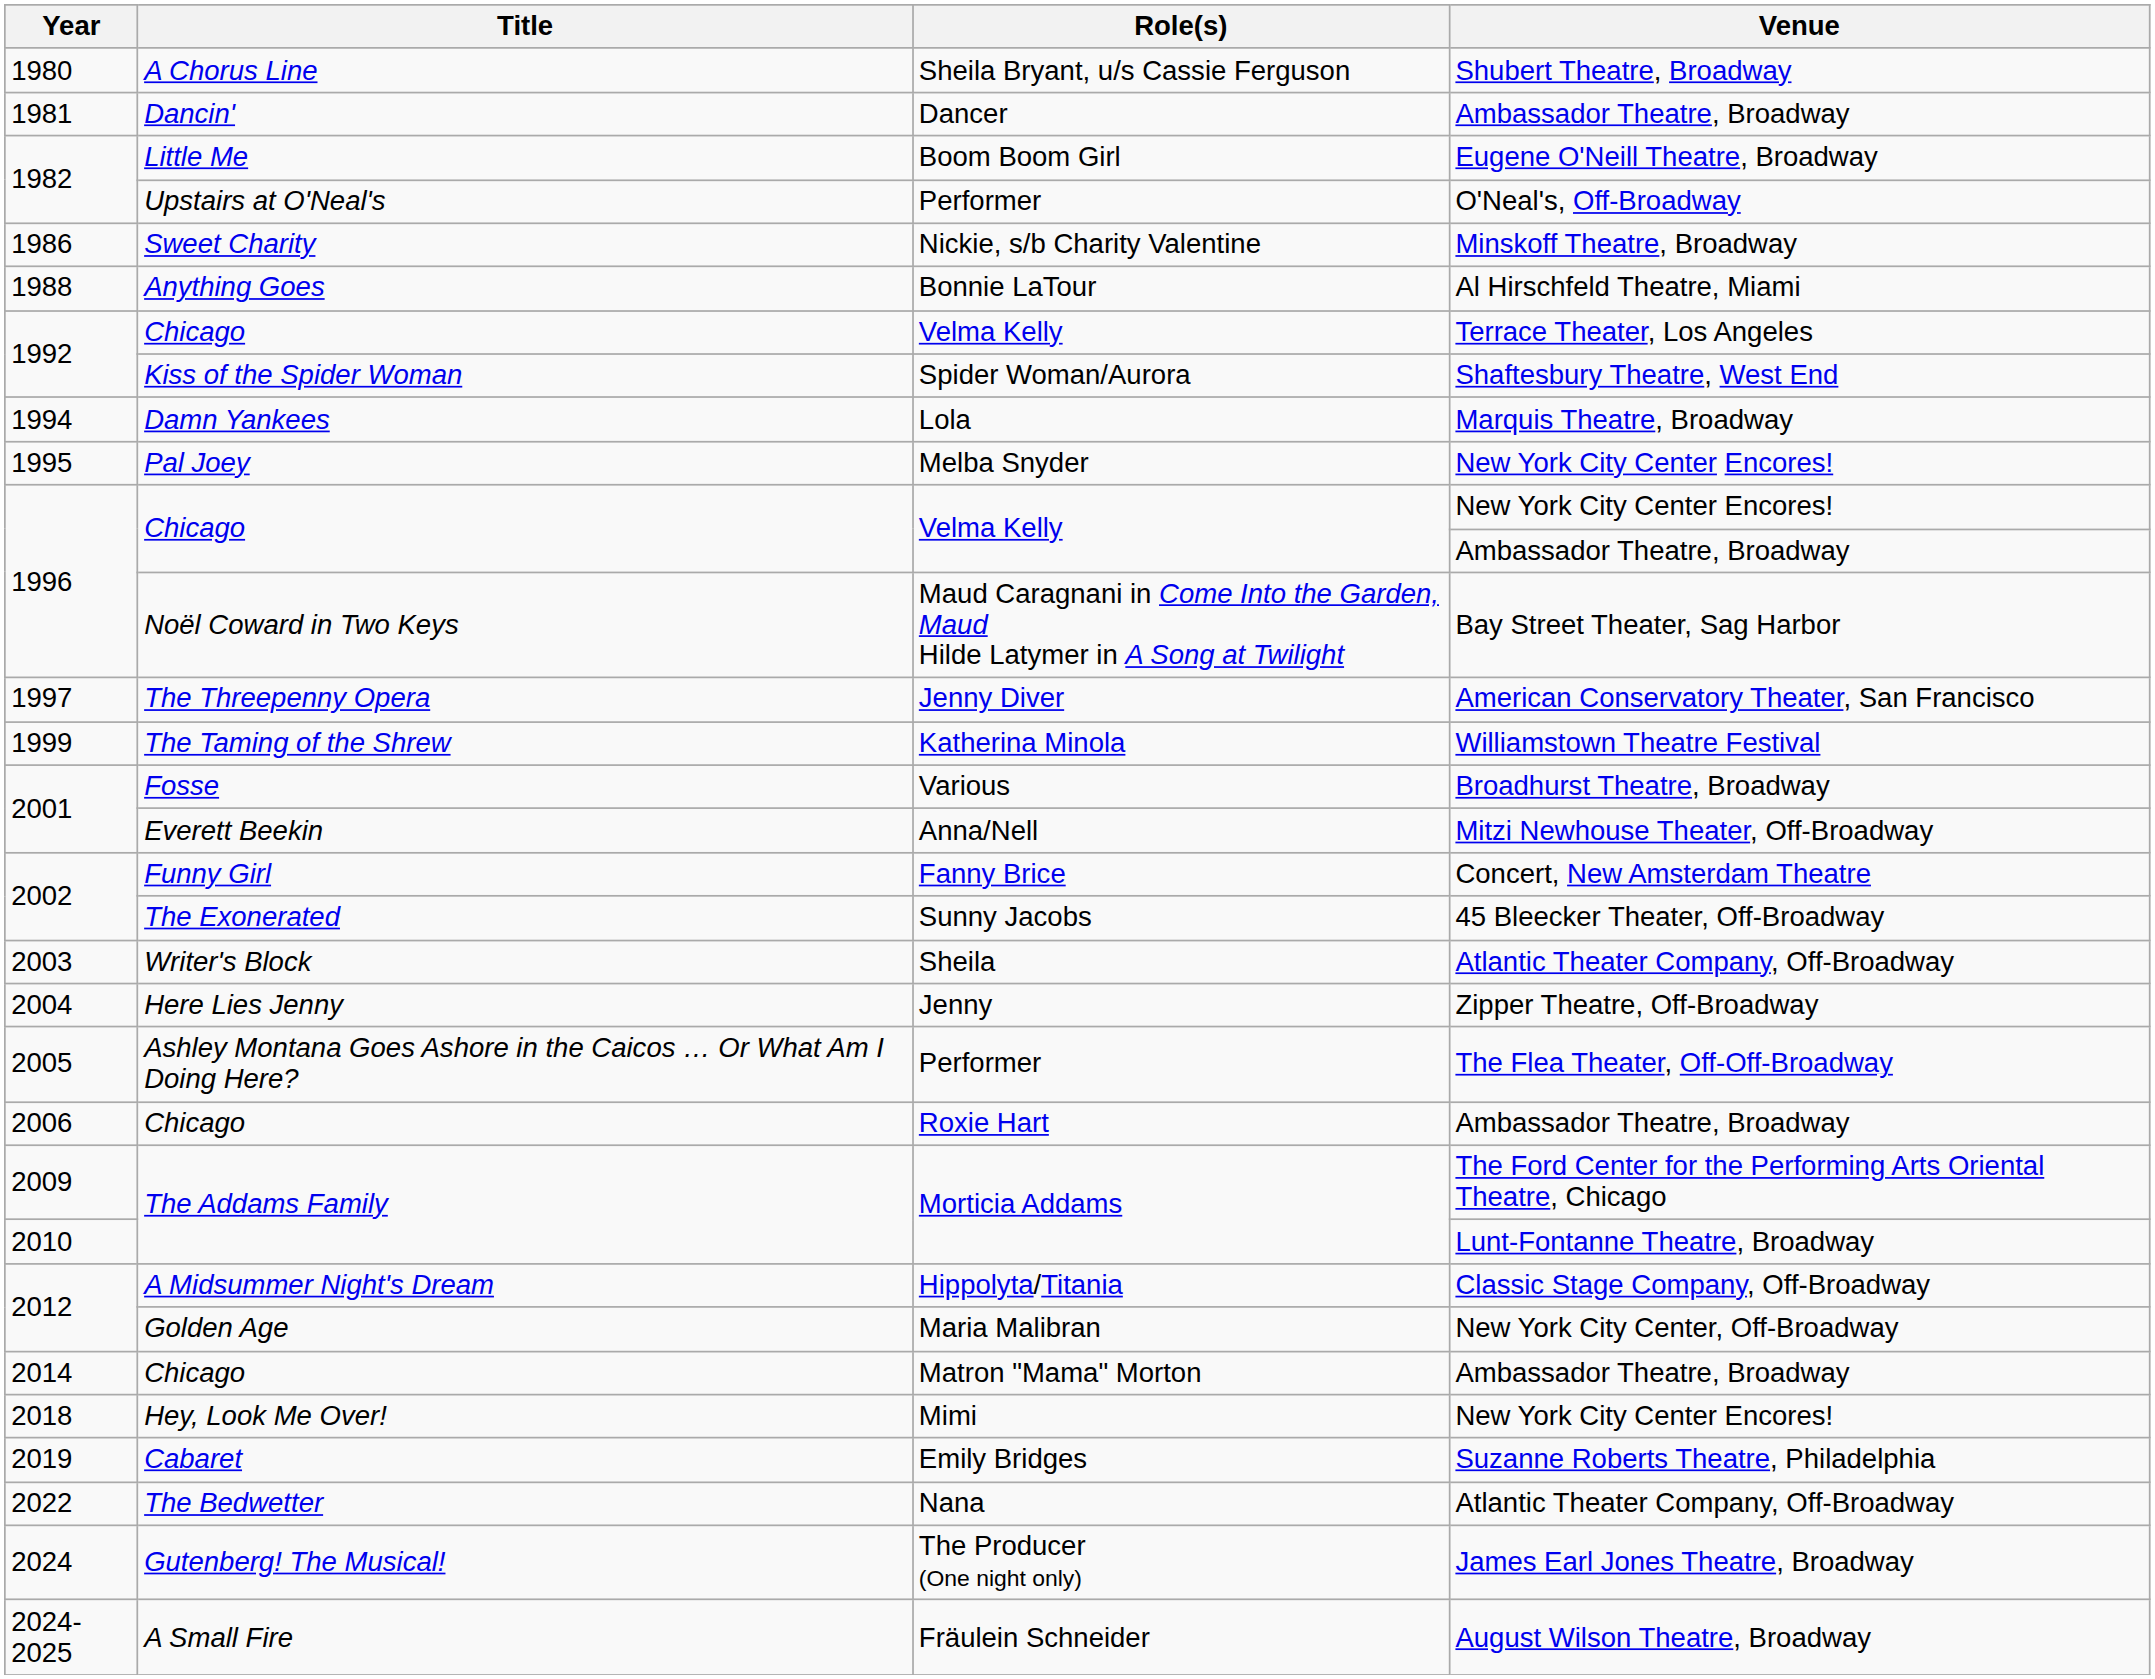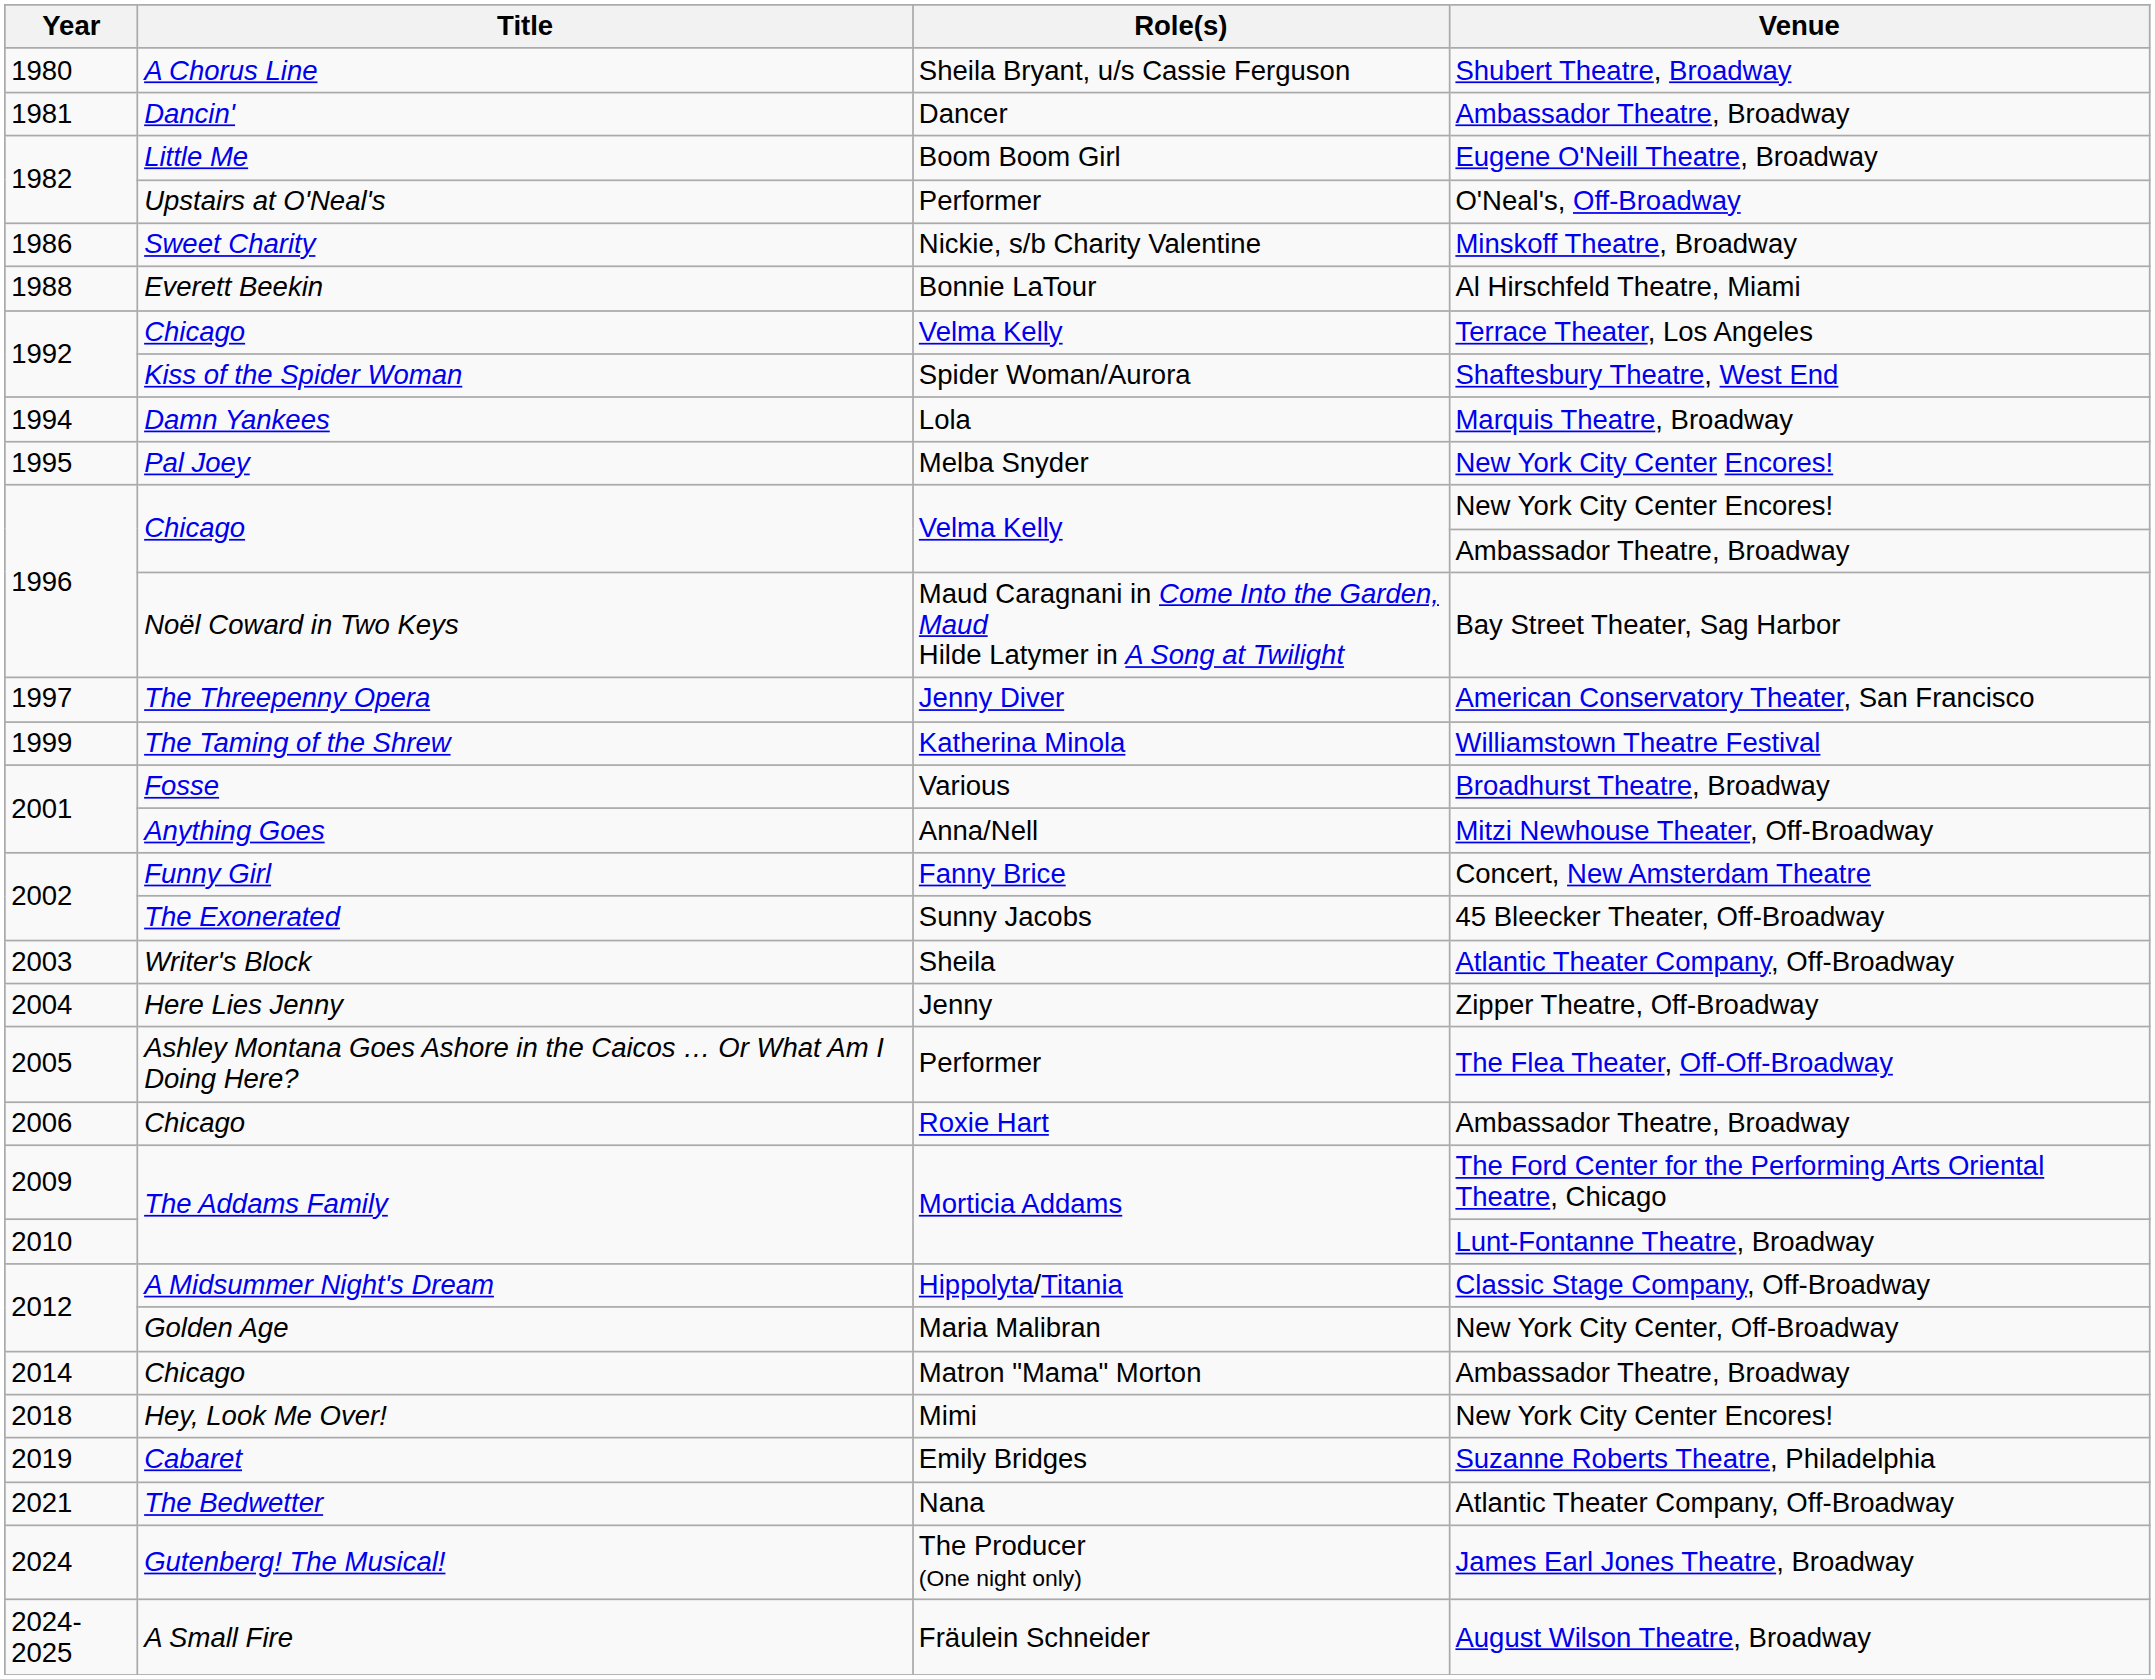Bonnie LaTour | Title: Anything Goes -> Everett Beekin
Anna/Nell | Title: Everett Beekin -> Anything Goes
Nana | Year: 2022 -> 2021
